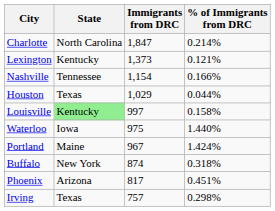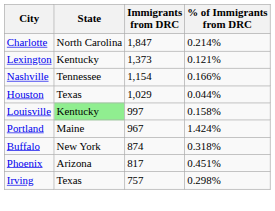- row: Waterloo | Iowa | 975 | 1.440%
